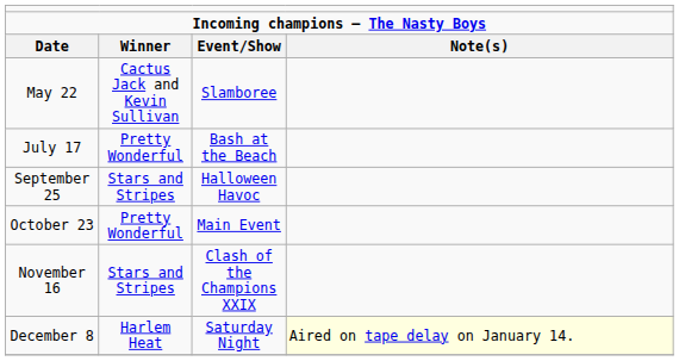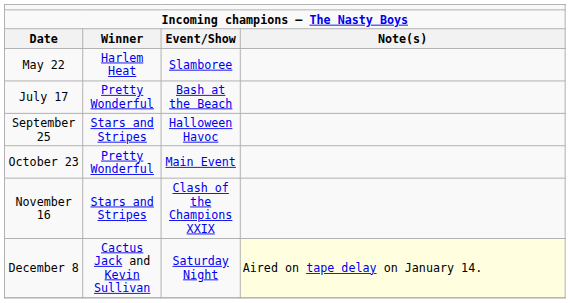May 22 | column 2: Cactus Jack and Kevin Sullivan -> Harlem Heat
December 8 | column 2: Harlem Heat -> Cactus Jack and Kevin Sullivan
